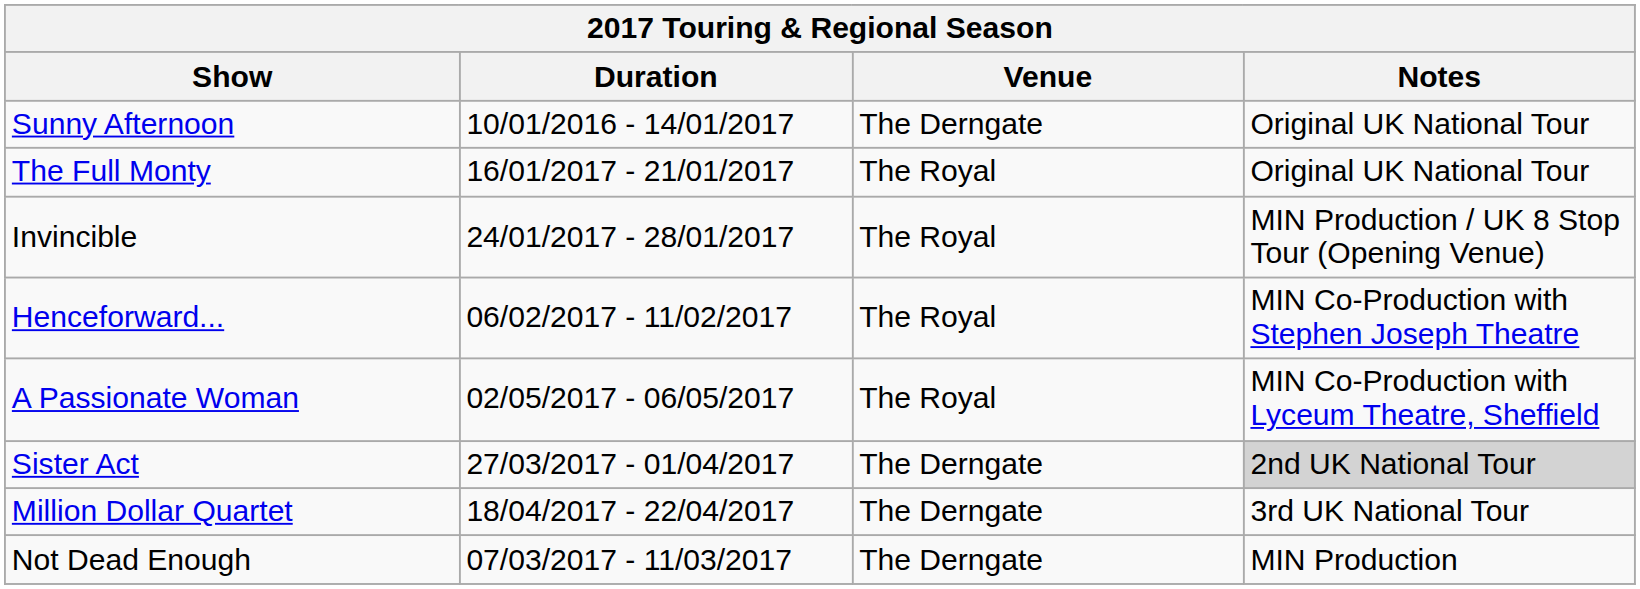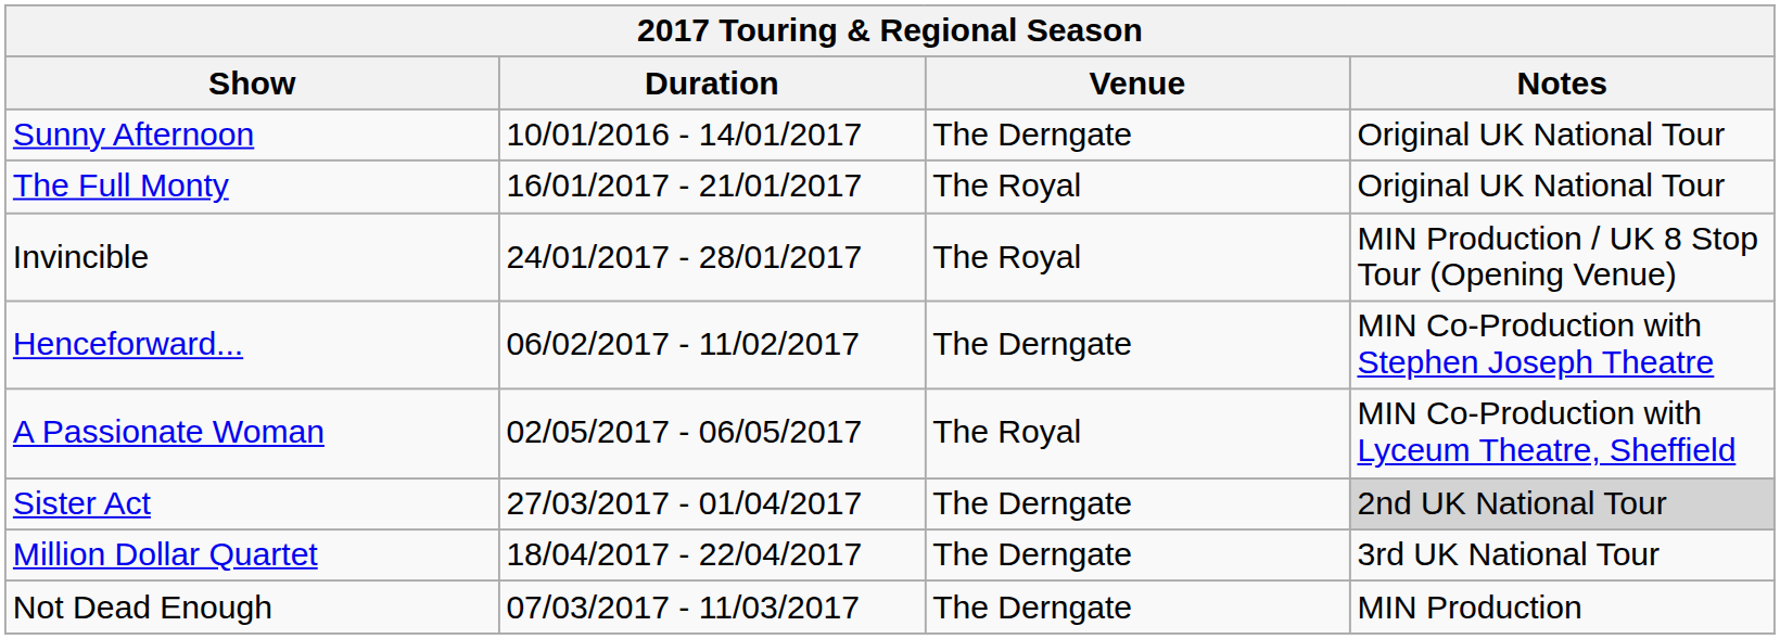Henceforward... | Venue: The Royal -> The Derngate
